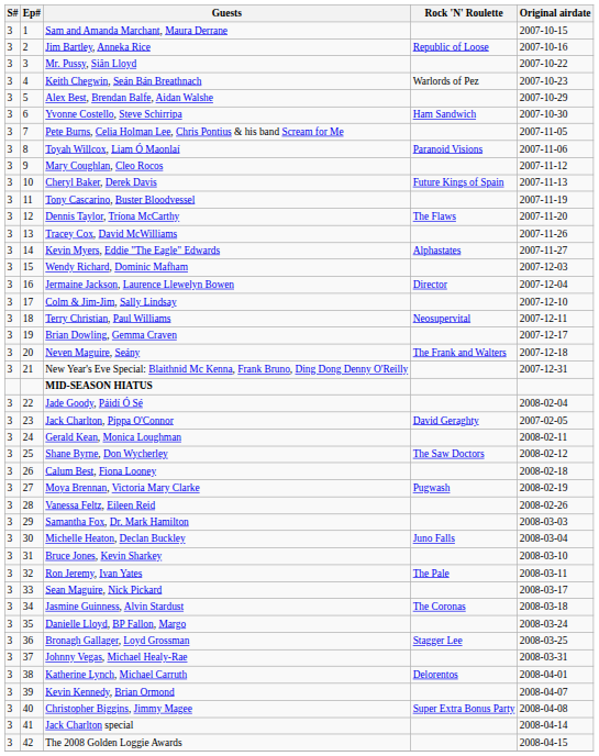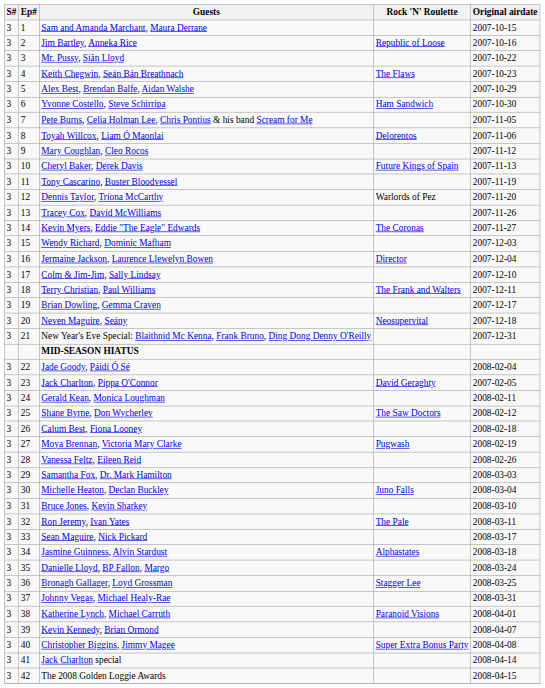Keith Chegwin, Seán Bán Breathnach | Rock 'N' Roulette: Warlords of Pez -> The Flaws
Toyah Willcox, Liam Ó Maonlaí | Rock 'N' Roulette: Paranoid Visions -> Delorentos
Dennis Taylor, Tríona McCarthy | Rock 'N' Roulette: The Flaws -> Warlords of Pez
Kevin Myers, Eddie "The Eagle" Edwards | Rock 'N' Roulette: Alphastates -> The Coronas
Terry Christian, Paul Williams | Rock 'N' Roulette: Neosupervital -> The Frank and Walters
Neven Maguire, Seány | Rock 'N' Roulette: The Frank and Walters -> Neosupervital
Jasmine Guinness, Alvin Stardust | Rock 'N' Roulette: The Coronas -> Alphastates
Katherine Lynch, Michael Carruth | Rock 'N' Roulette: Delorentos -> Paranoid Visions
